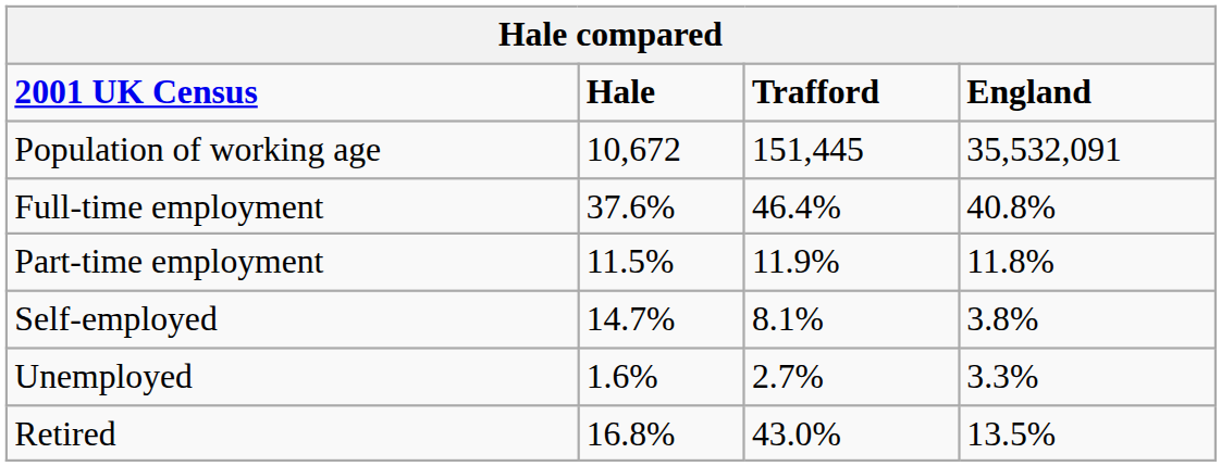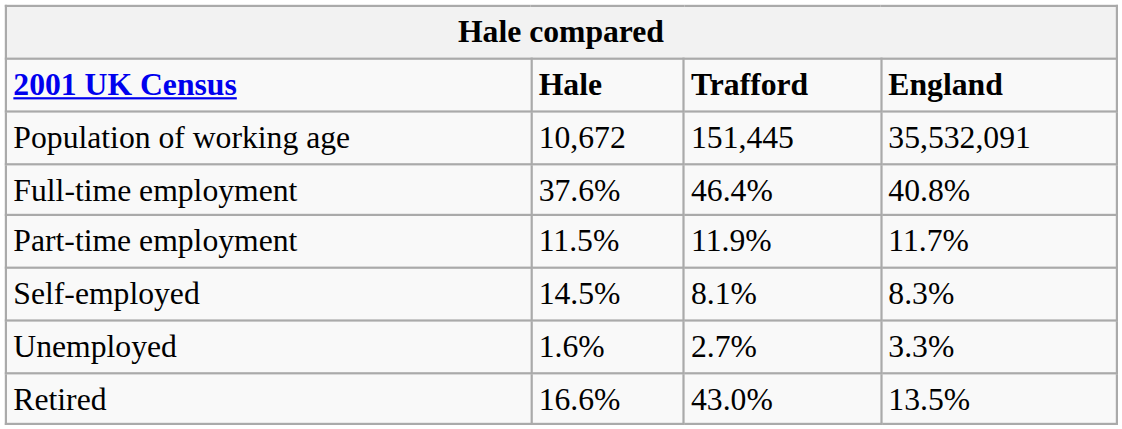Part-time employment | England: 11.8% -> 11.7%
Self-employed | Hale: 14.7% -> 14.5%
Self-employed | England: 3.8% -> 8.3%
Retired | Hale: 16.8% -> 16.6%
